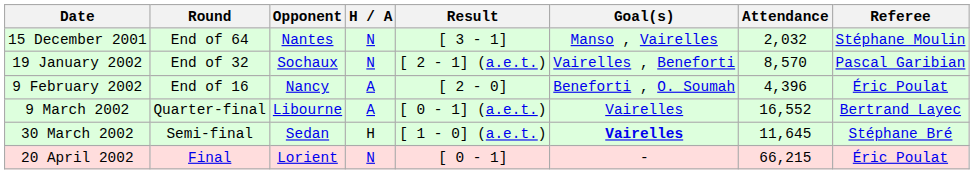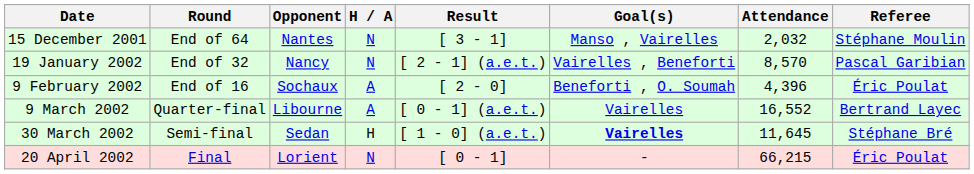19 January 2002 | Opponent: Sochaux -> Nancy
9 February 2002 | Opponent: Nancy -> Sochaux
